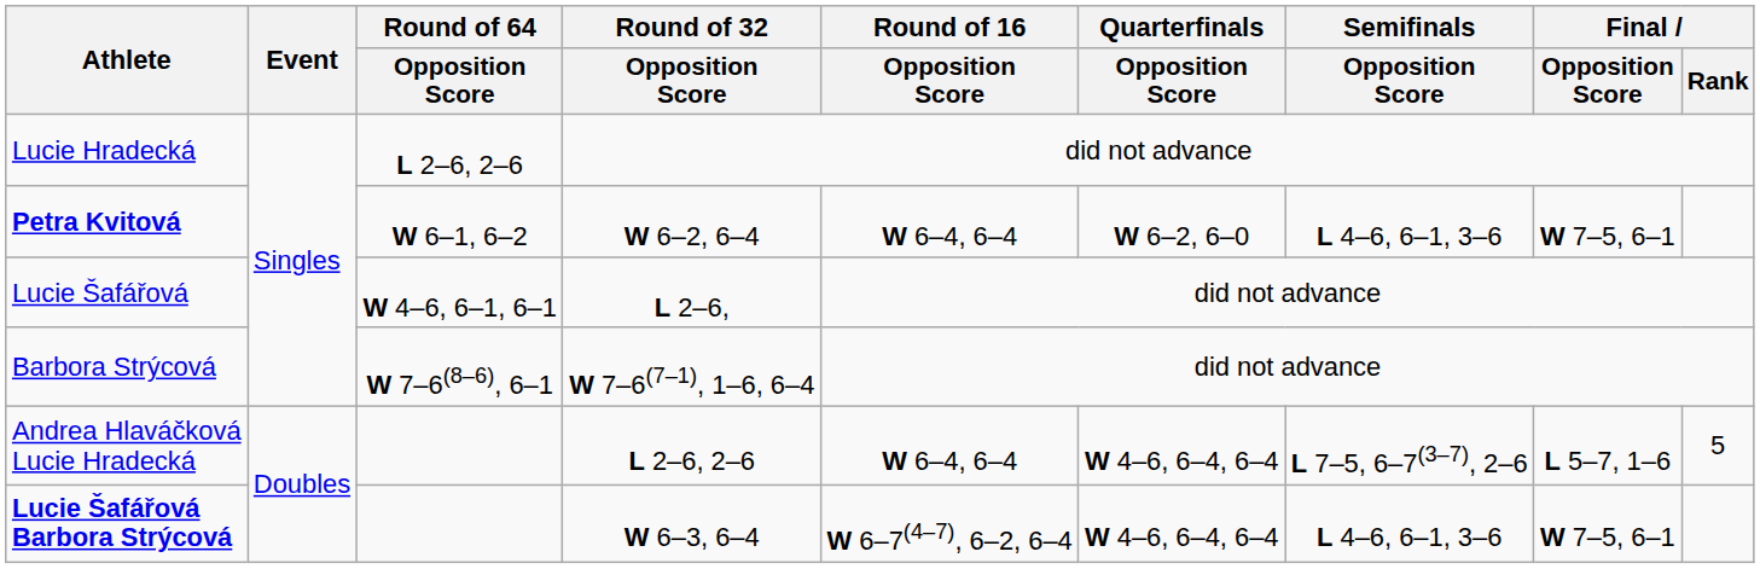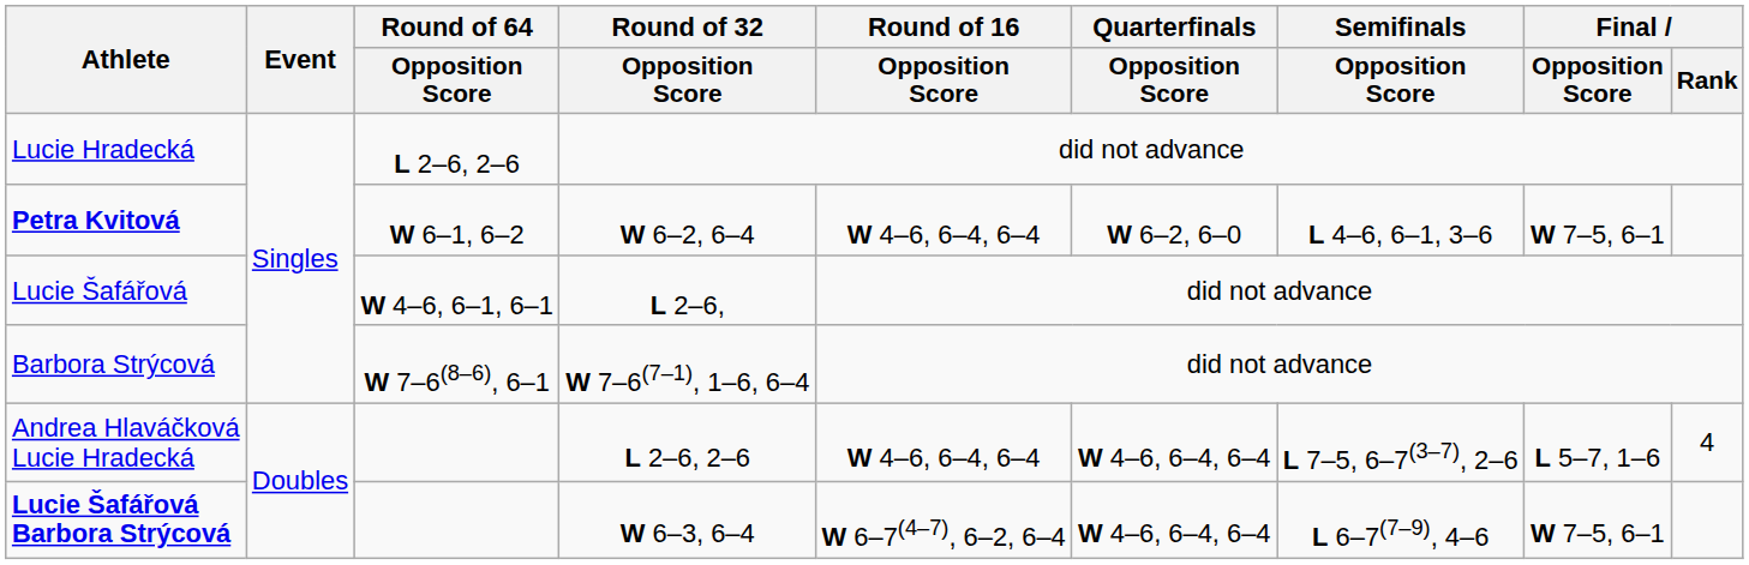Petra Kvitová | Round of 16 / Opposition Score: W 6–4, 6–4 -> W 4–6, 6–4, 6–4
Andrea Hlaváčková Lucie Hradecká | Round of 16 / Opposition Score: W 6–4, 6–4 -> W 4–6, 6–4, 6–4
Andrea Hlaváčková Lucie Hradecká | Final / Rank: 5 -> 4
Lucie Šafářová Barbora Strýcová | Semifinals / Opposition Score: L 4–6, 6–1, 3–6 -> L 6–7(7–9), 4–6
